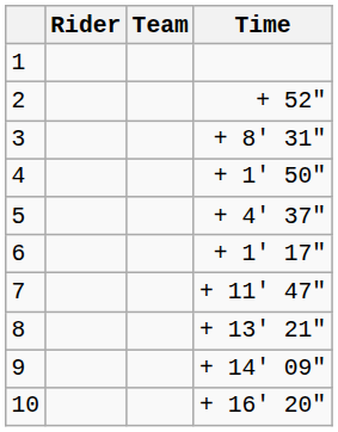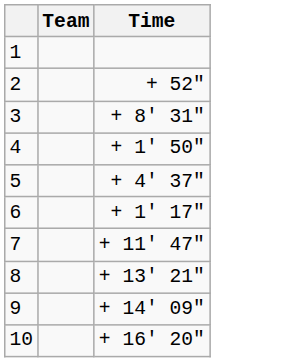- column: Rider
